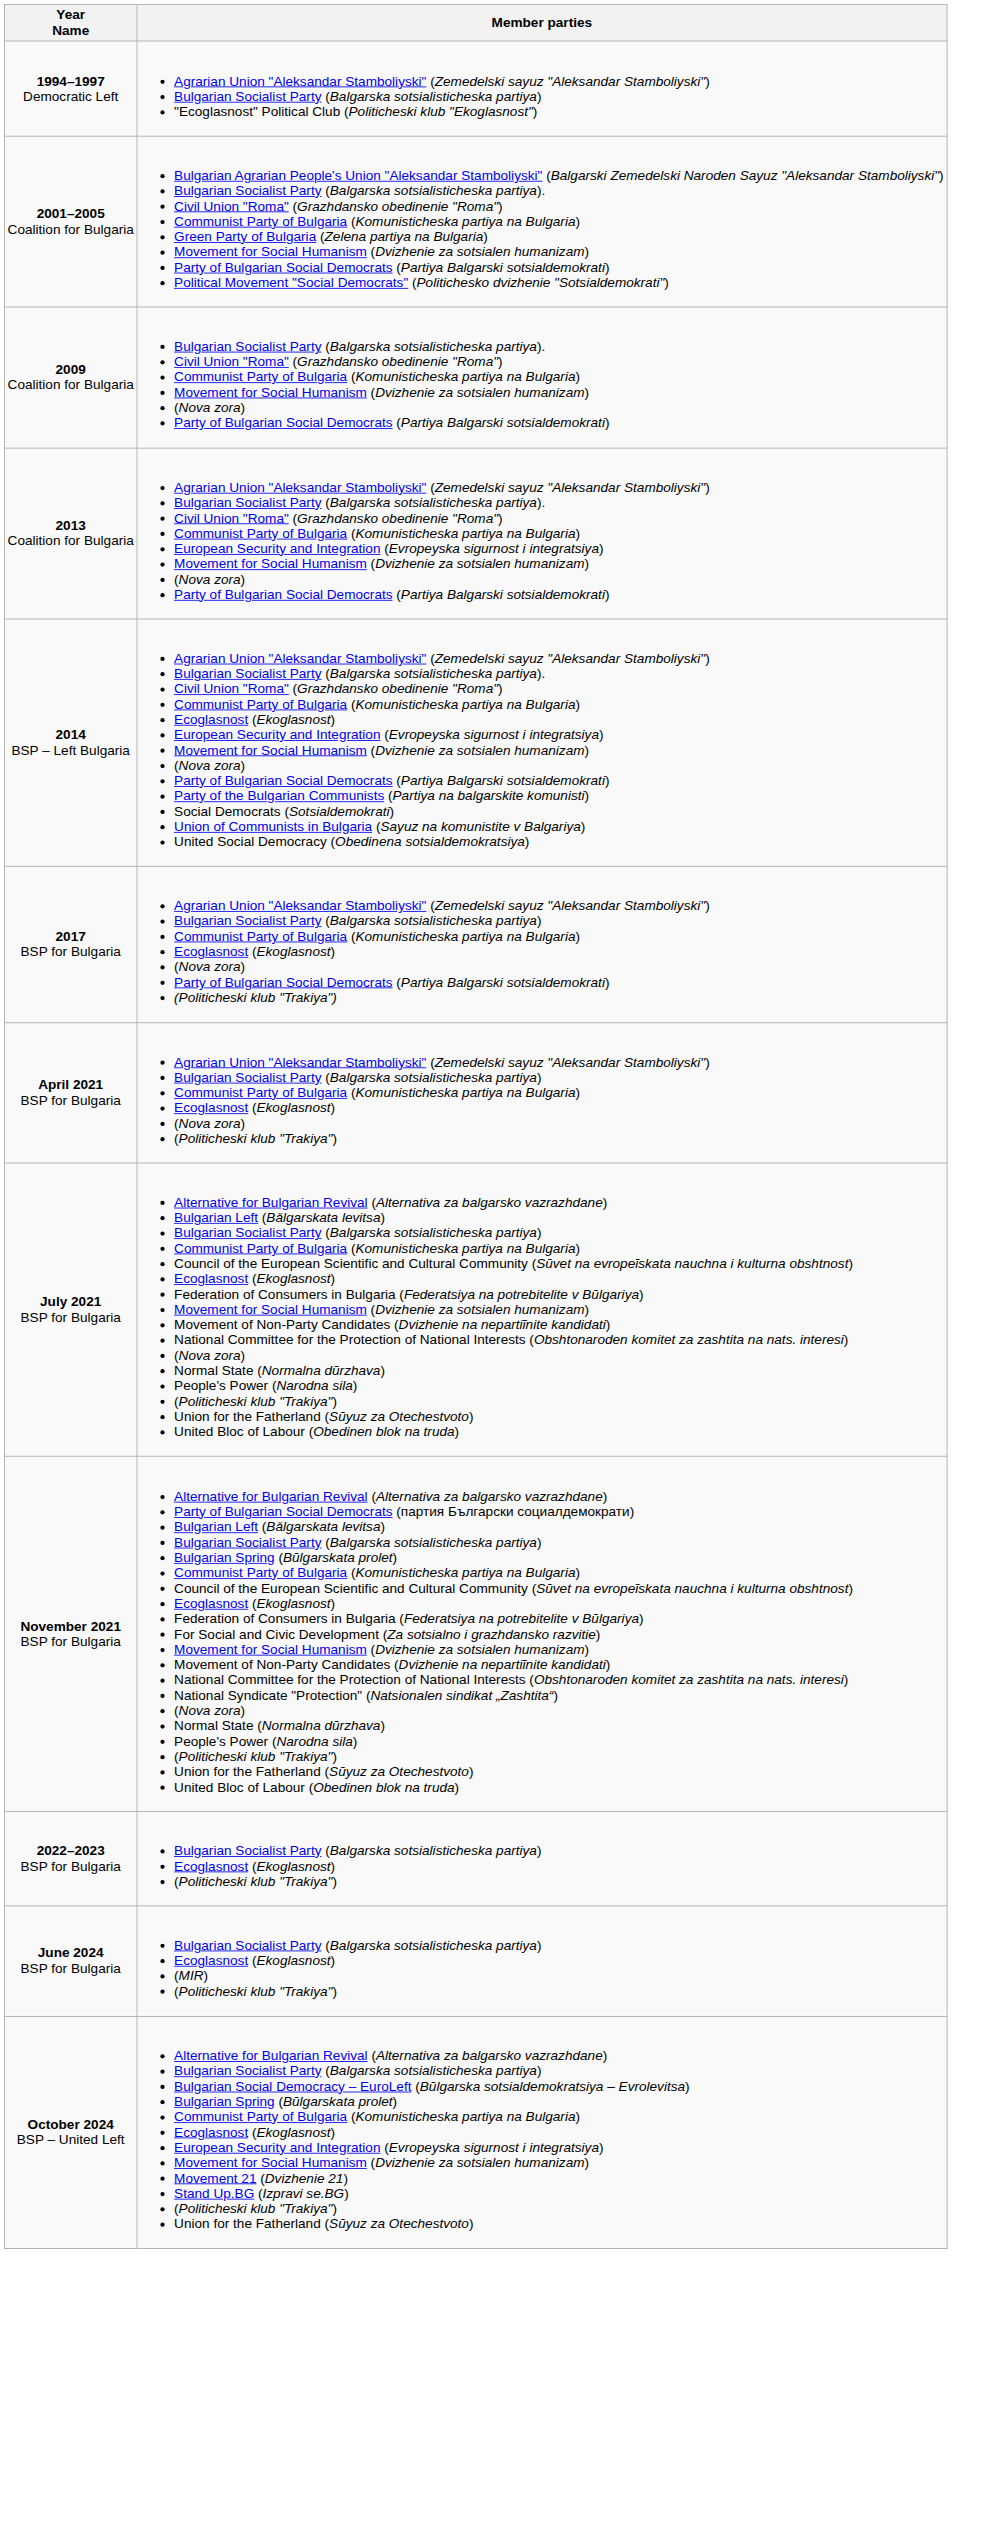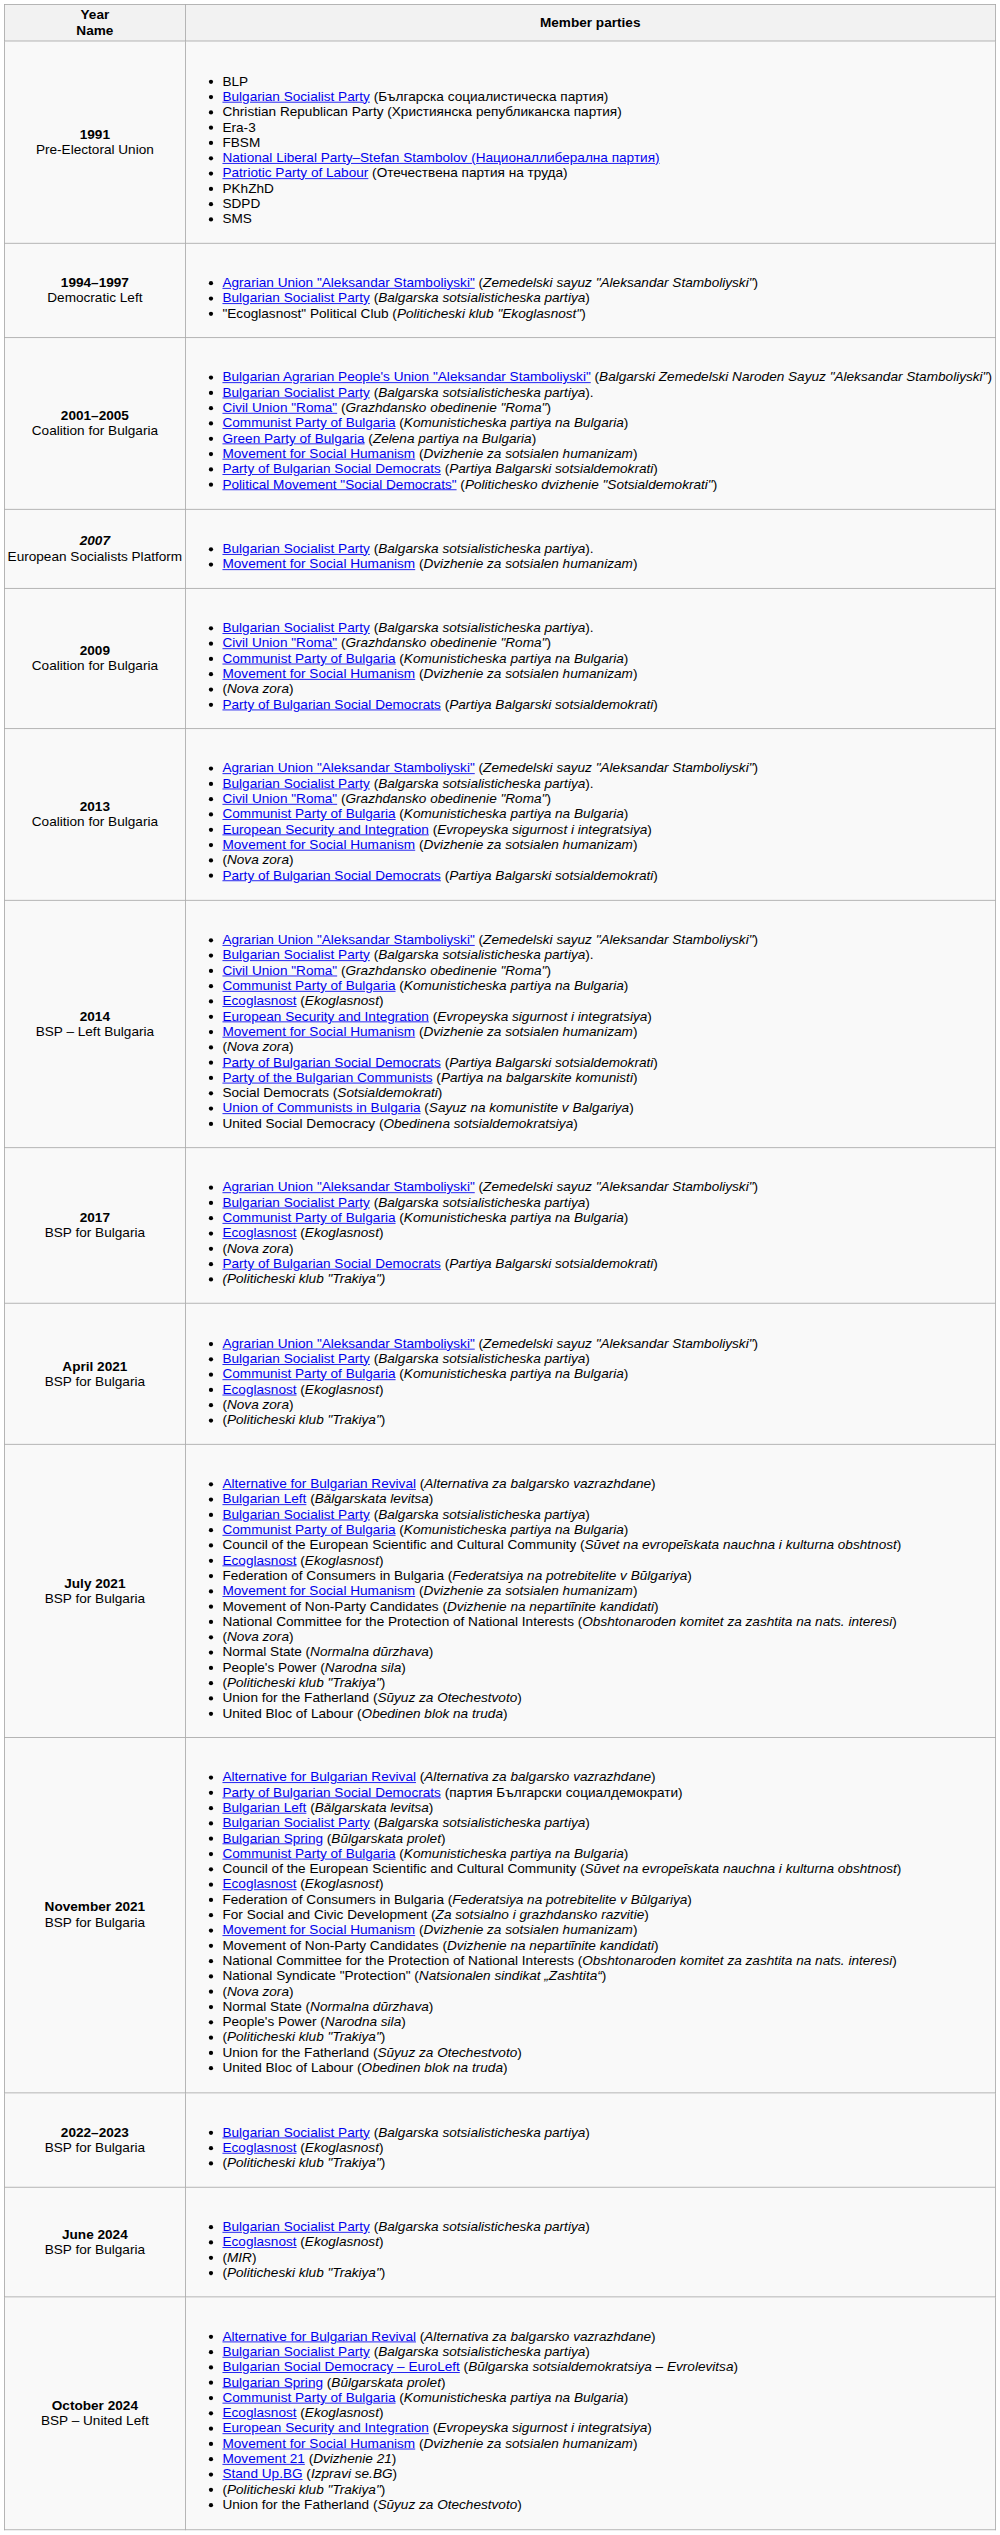+ row: 1991 Pre-Electoral Union | BLP Bulgarian Socialist Party (Българска социалистическа партия) Christian Republican Party (Християнска републиканска партия) Era-3 FBSM National Liberal Party–Stefan Stambolov (Националлиберална партия) Patriotic Party of Labour (Отечествена партия на труда) PKhZhD SDPD SMS
+ row: 2007 European Socialists Platform | Bulgarian Socialist Party (Balgarska sotsialisticheska partiya). Movement for Social Humanism (Dvizhenie za sotsialen humanizam)
